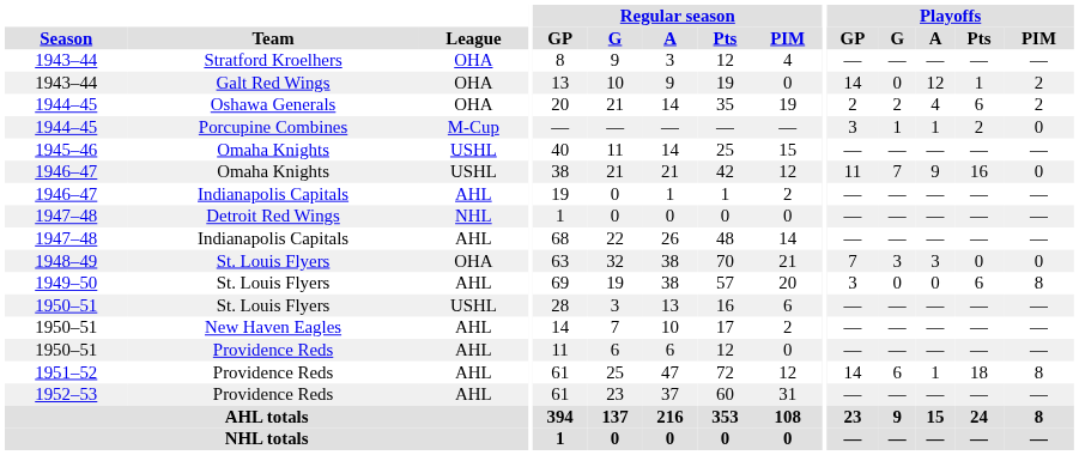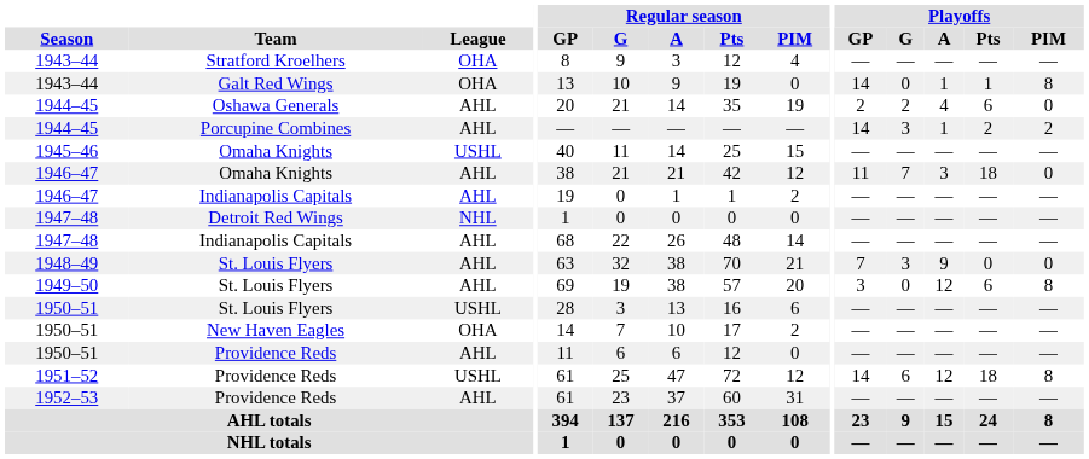1943–44 / Galt Red Wings | Playoffs / A: 12 -> 1
1943–44 / Galt Red Wings | Playoffs / PIM: 2 -> 8
1944–45 / Oshawa Generals | League: OHA -> AHL
1944–45 / Oshawa Generals | Playoffs / PIM: 2 -> 0
1944–45 / Porcupine Combines | League: M-Cup -> AHL
1944–45 / Porcupine Combines | Playoffs / GP: 3 -> 14
1944–45 / Porcupine Combines | Playoffs / G: 1 -> 3
1944–45 / Porcupine Combines | Playoffs / PIM: 0 -> 2
1946–47 / Omaha Knights | League: USHL -> AHL
1946–47 / Omaha Knights | Playoffs / A: 9 -> 3
1946–47 / Omaha Knights | Playoffs / Pts: 16 -> 18
1948–49 | League: OHA -> AHL
1948–49 | Playoffs / A: 3 -> 9
1949–50 | Playoffs / A: 0 -> 12
1950–51 / New Haven Eagles | League: AHL -> OHA
1951–52 | League: AHL -> USHL
1951–52 | Playoffs / A: 1 -> 12
